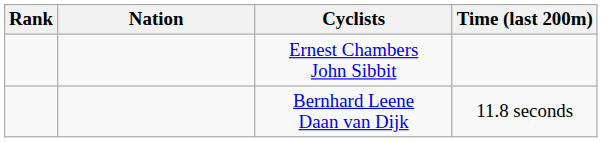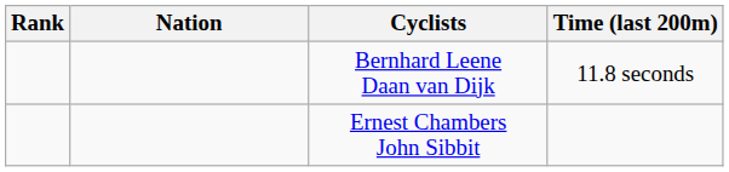rows swapped: Bernhard Leene Daan van Dijk <-> Ernest Chambers John Sibbit
